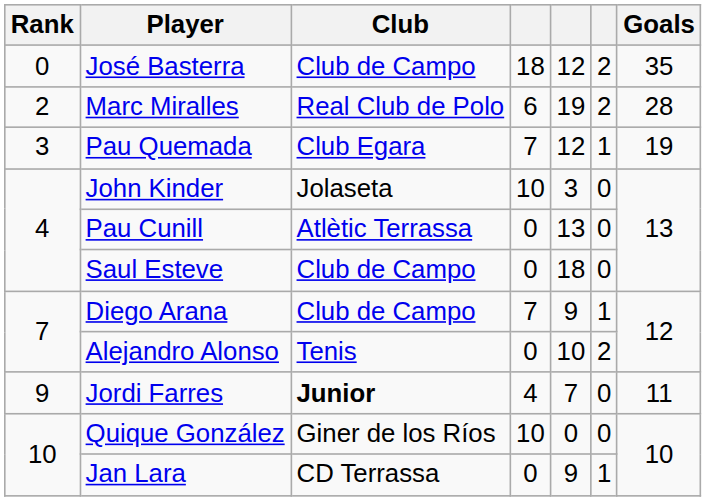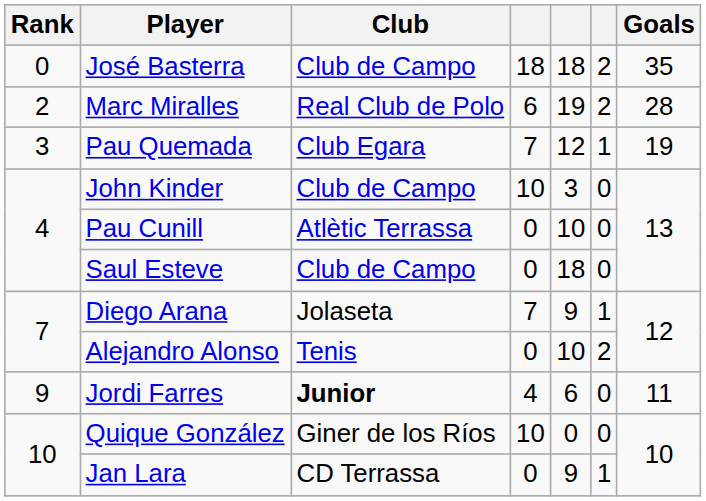José Basterra | column 5: 12 -> 18
John Kinder | Club: Jolaseta -> Club de Campo
Pau Cunill | column 5: 13 -> 10
Diego Arana | Club: Club de Campo -> Jolaseta
Jordi Farres | column 5: 7 -> 6
